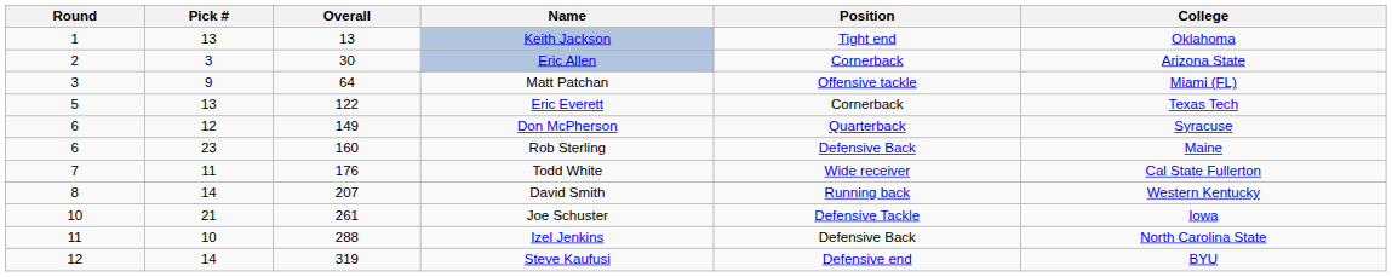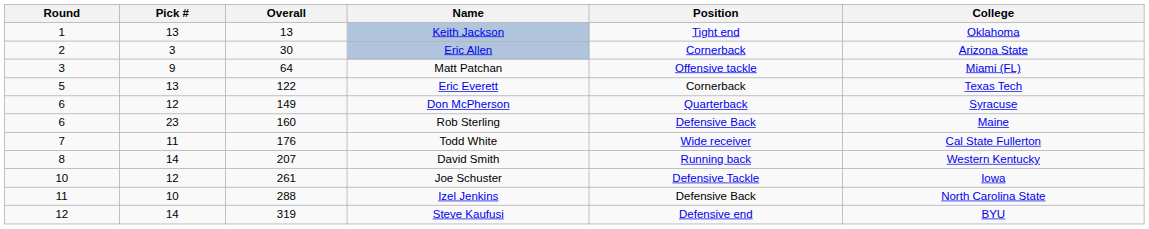Joe Schuster | Pick #: 21 -> 12
